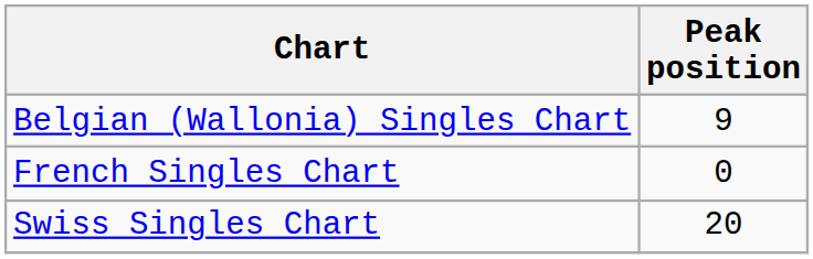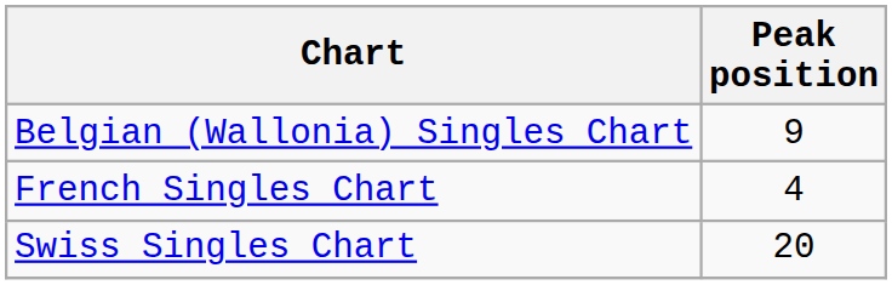French Singles Chart | Peak position: 0 -> 4
